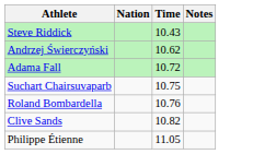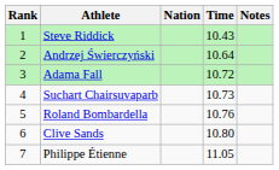+ column: Rank | 1 | 2 | 3 | 4 | 5 | 6 | 7
Andrzej Świerczyński | Time: 10.62 -> 10.64
Suchart Chairsuvaparb | Time: 10.75 -> 10.73
Clive Sands | Time: 10.82 -> 10.80
